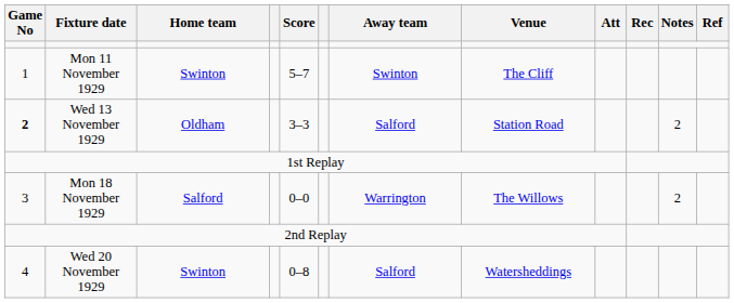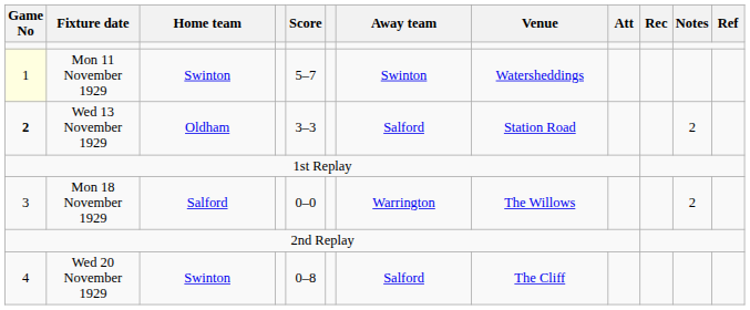Mon 11 November 1929 | Game No: no background -> lightyellow background
Mon 11 November 1929 | Venue: The Cliff -> Watersheddings
Wed 20 November 1929 | Venue: Watersheddings -> The Cliff
